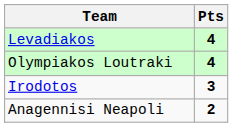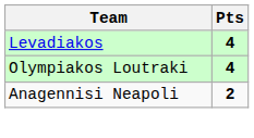- row: Irodotos | 3
